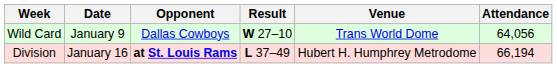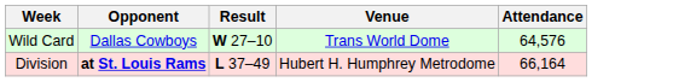- column: Date | January 9 | January 16
Wild Card | Attendance: 64,056 -> 64,576
Division | Attendance: 66,194 -> 66,164
